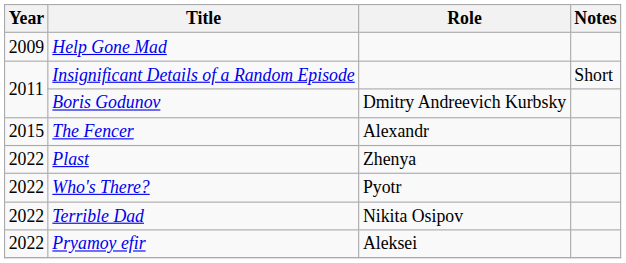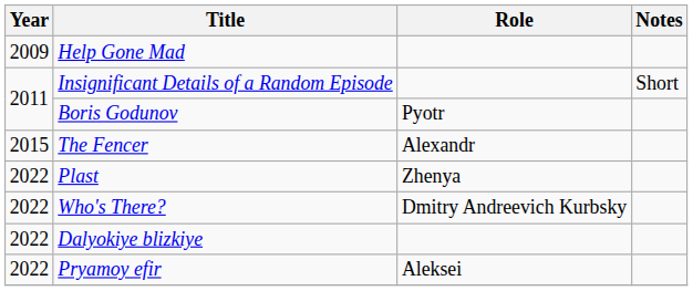Boris Godunov | Role: Dmitry Andreevich Kurbsky -> Pyotr
Who's There? | Role: Pyotr -> Dmitry Andreevich Kurbsky
- row: 2022 | Terrible Dad | Nikita Osipov
+ row: 2022 | Dalyokiye blizkiye
